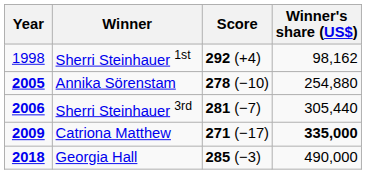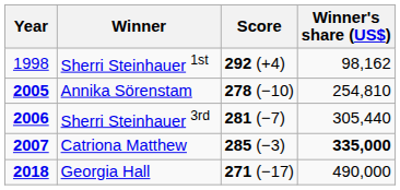Annika Sörenstam | Winner's share (US$): 254,880 -> 254,810
Catriona Matthew | Year: 2009 -> 2007
Catriona Matthew | Score: 271 (−17) -> 285 (−3)
Georgia Hall | Score: 285 (−3) -> 271 (−17)
